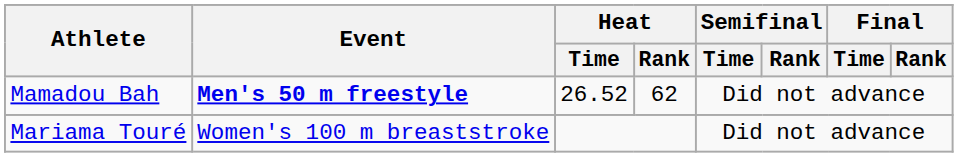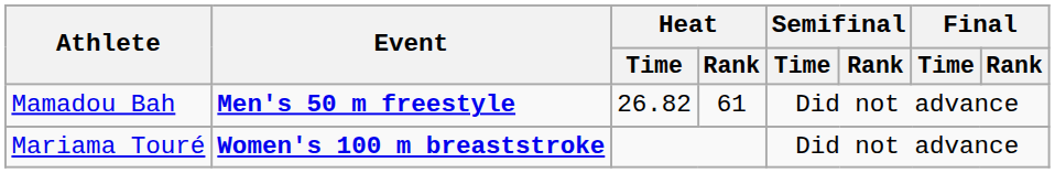Mamadou Bah | Heat / Time: 26.52 -> 26.82
Mamadou Bah | Heat / Rank: 62 -> 61
Mariama Touré | Event: normal -> bold
